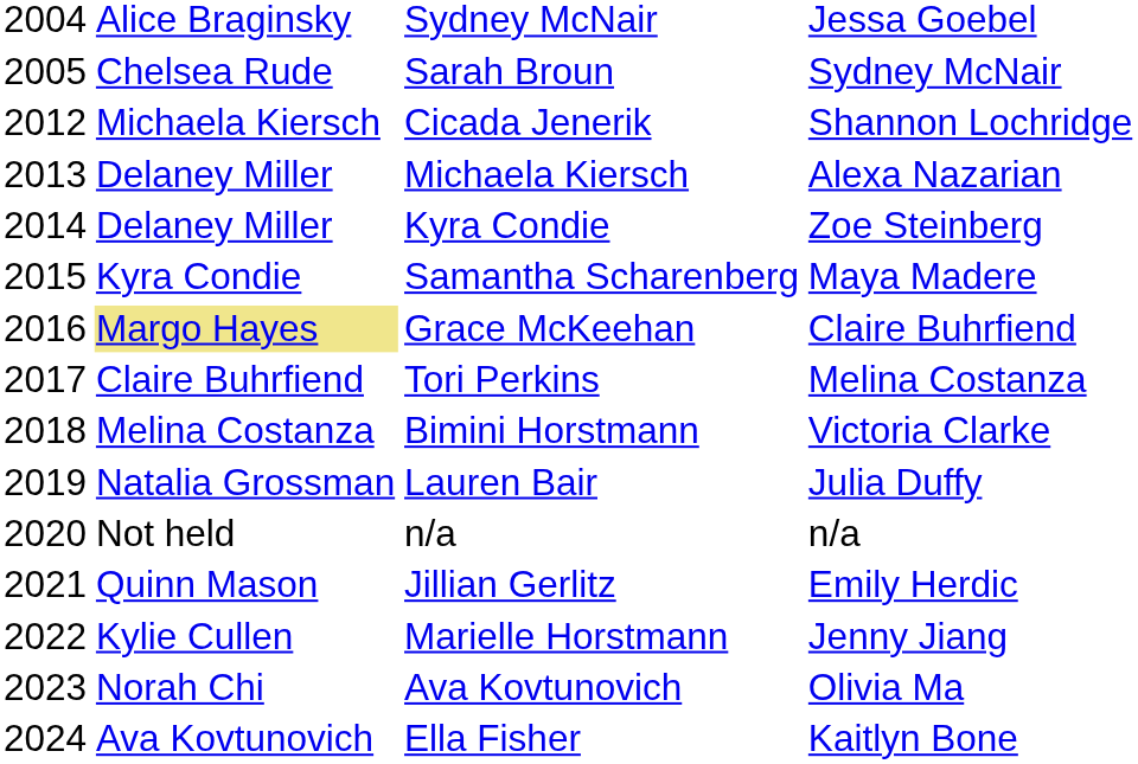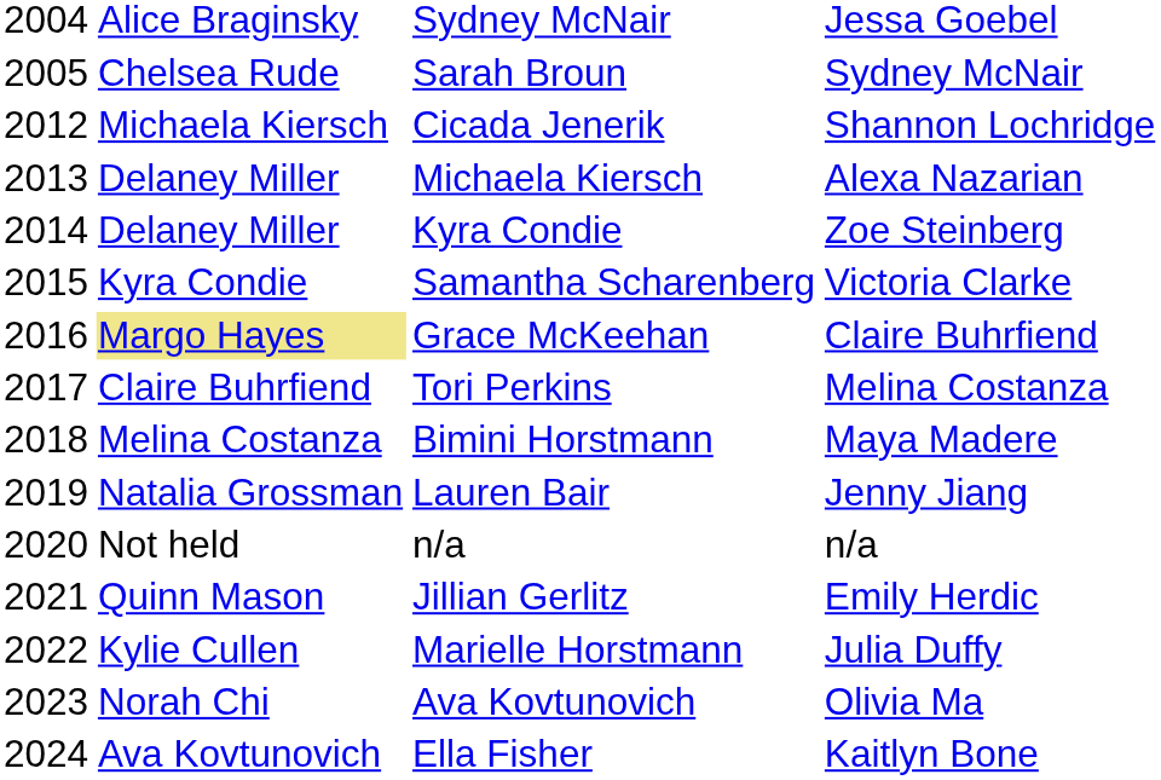Samantha Scharenberg | column 4: Maya Madere -> Victoria Clarke
Bimini Horstmann | column 4: Victoria Clarke -> Maya Madere
Lauren Bair | column 4: Julia Duffy -> Jenny Jiang
Marielle Horstmann | column 4: Jenny Jiang -> Julia Duffy
